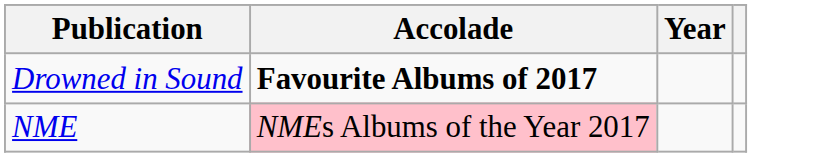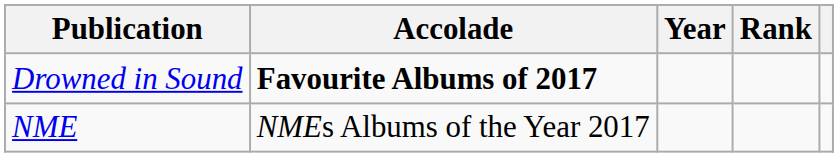+ column: Rank
NME | Accolade: pink background -> no background
